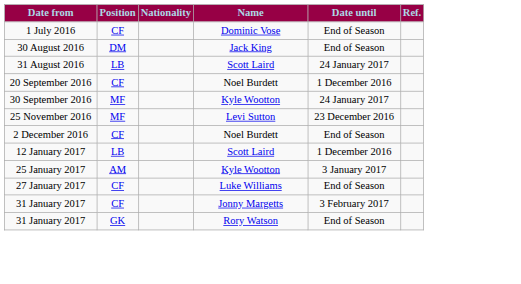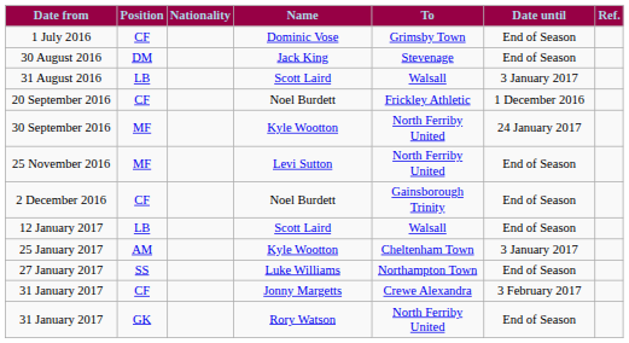+ column: To | Grimsby Town | Stevenage | Walsall | Frickley Athletic | North Ferriby United | North Ferriby United | Gainsborough Trinity | Walsall | Cheltenham Town | Northampton Town | Crewe Alexandra | North Ferriby United
31 August 2016 | Date until: 24 January 2017 -> 3 January 2017
25 November 2016 | Date until: 23 December 2016 -> End of Season
12 January 2017 | Date until: 1 December 2016 -> End of Season
27 January 2017 | Position: CF -> SS
